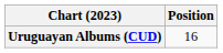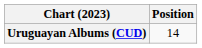Uruguayan Albums (CUD) | Position: 16 -> 14
